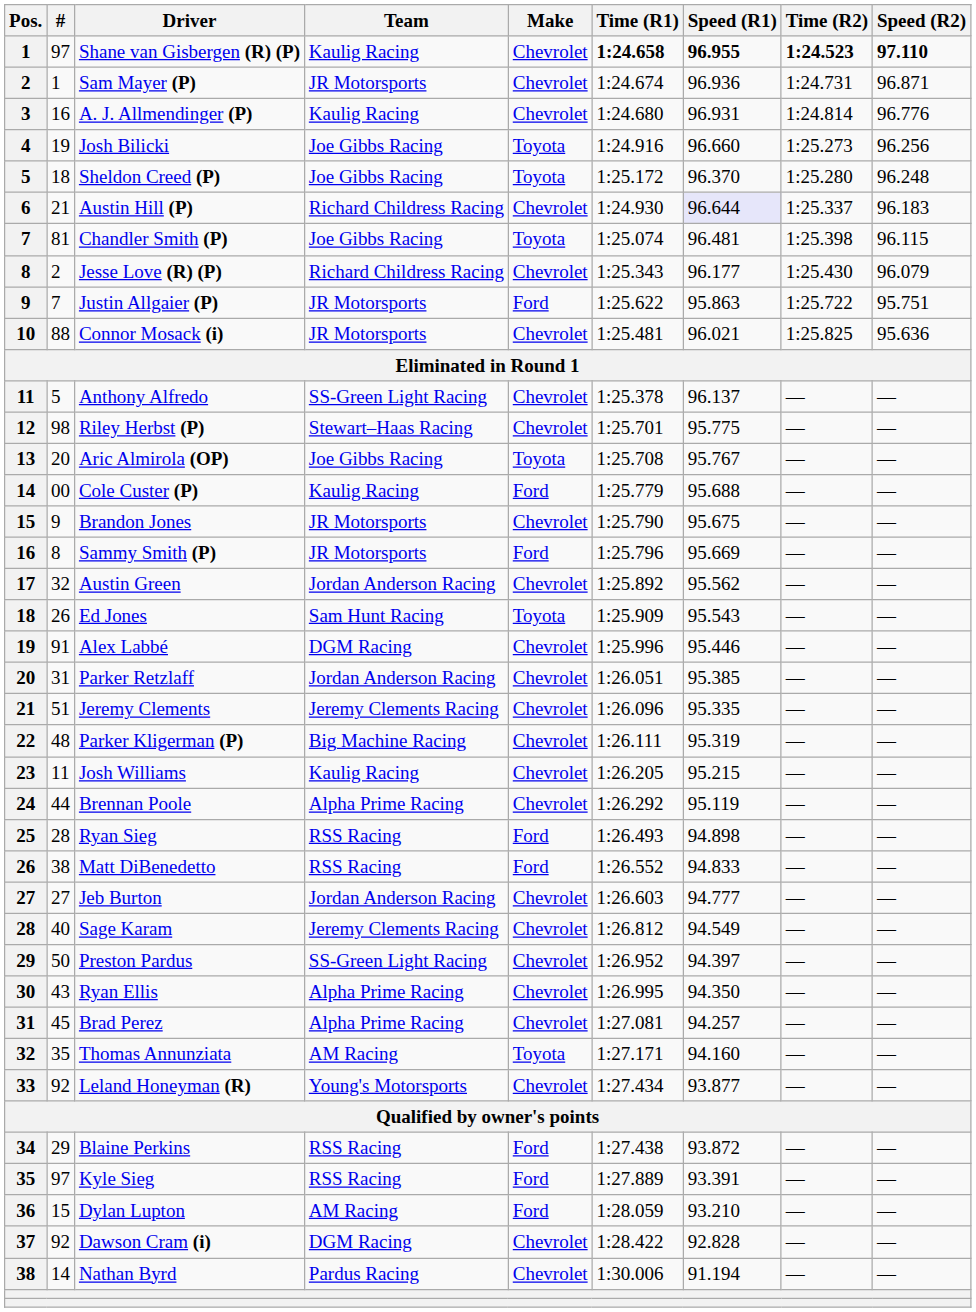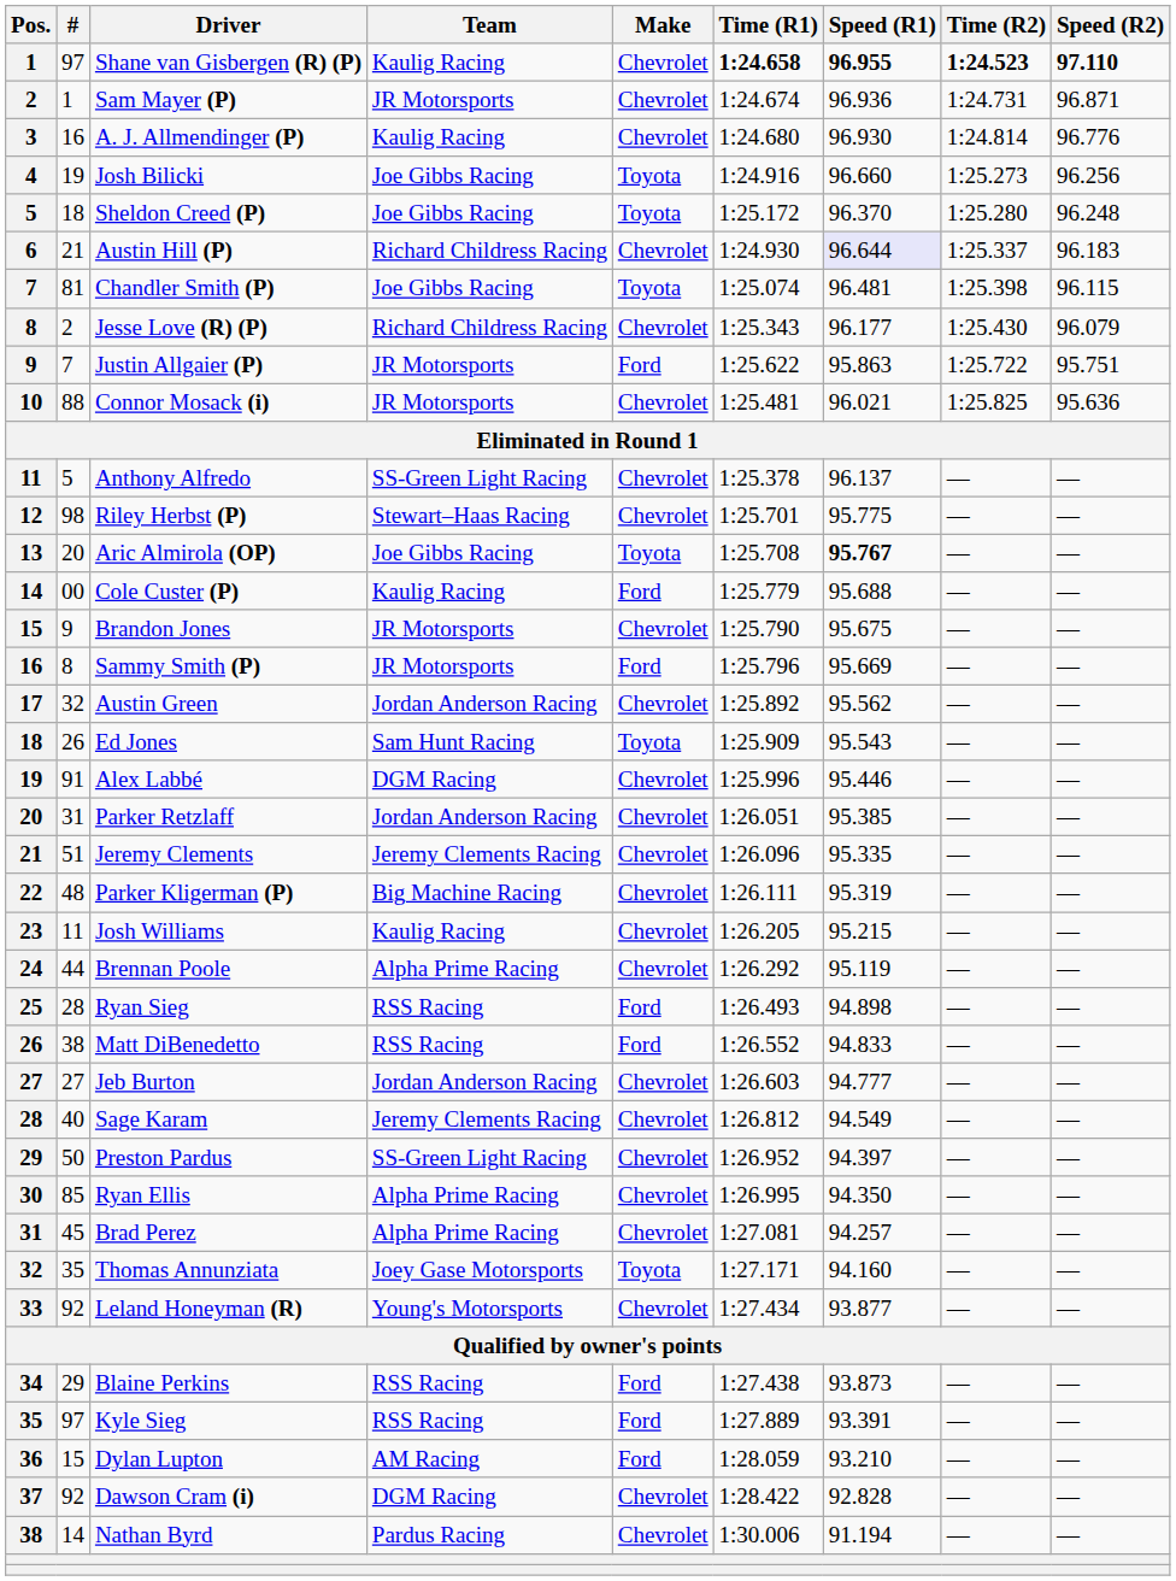A. J. Allmendinger (P) | Speed (R1): 96.931 -> 96.930
Aric Almirola (OP) | Speed (R1): normal -> bold
Ryan Ellis | #: 43 -> 85
Thomas Annunziata | Team: AM Racing -> Joey Gase Motorsports
Blaine Perkins | Speed (R1): 93.872 -> 93.873
